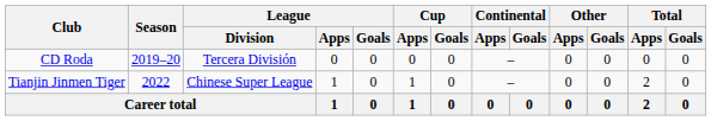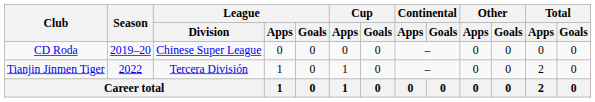CD Roda | League / Division: Tercera División -> Chinese Super League
Tianjin Jinmen Tiger | League / Division: Chinese Super League -> Tercera División
